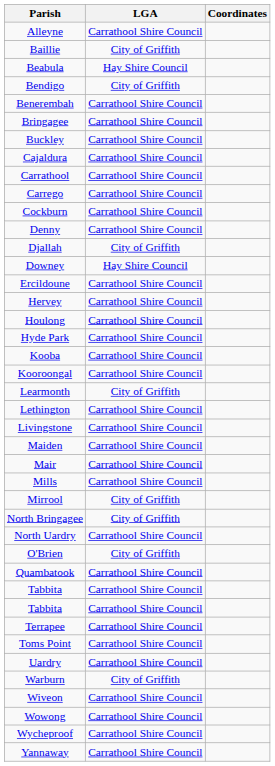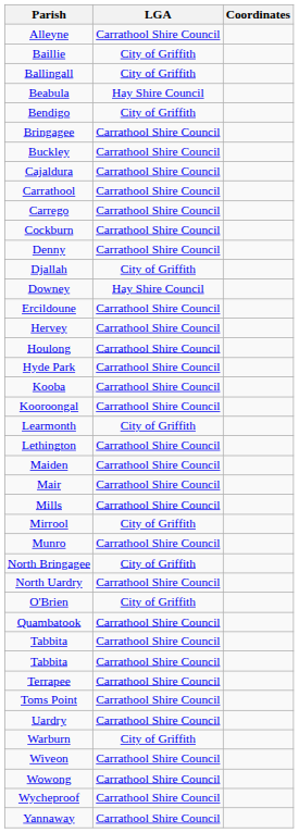+ row: Ballingall | City of Griffith
- row: Benerembah | Carrathool Shire Council
- row: Livingstone | Carrathool Shire Council
+ row: Munro | Carrathool Shire Council
